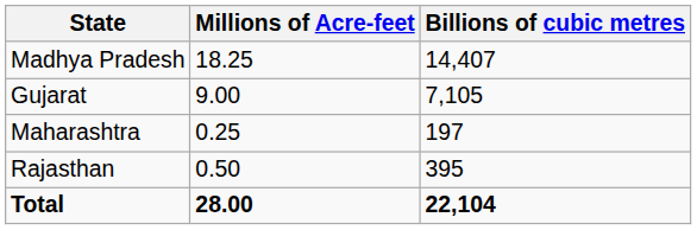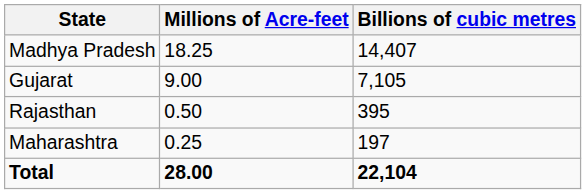rows swapped: Rajasthan <-> Maharashtra
